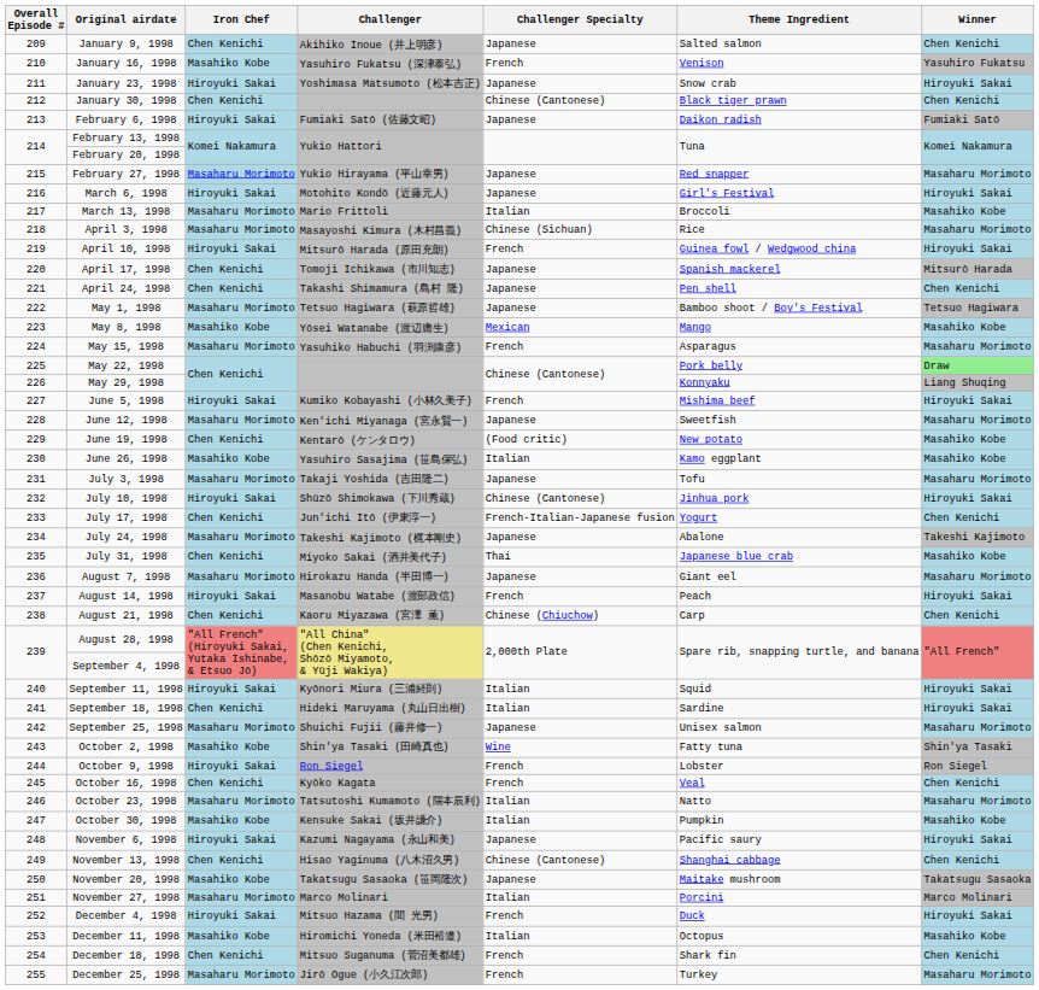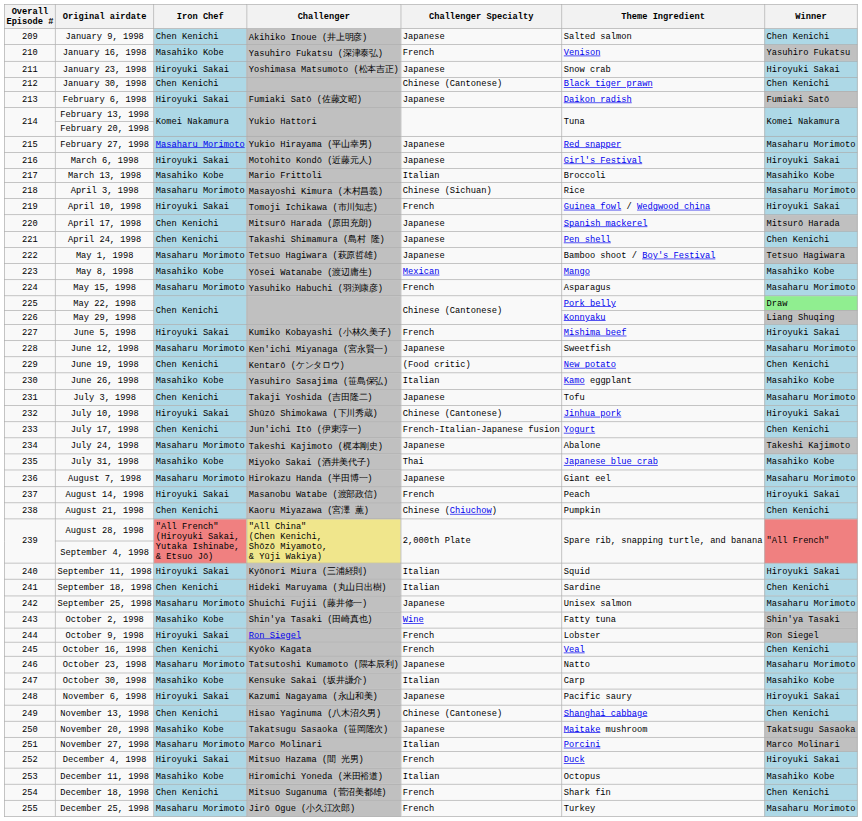March 13, 1998 | Iron Chef: Masaharu Morimoto -> Masahiko Kobe
April 10, 1998 | Challenger: Mitsurō Harada (原田充朗) -> Tomoji Ichikawa (市川知志)
April 17, 1998 | Challenger: Tomoji Ichikawa (市川知志) -> Mitsurō Harada (原田充朗)
June 19, 1998 | Winner: Masahiko Kobe -> Chen Kenichi
July 3, 1998 | Iron Chef: Masaharu Morimoto -> Chen Kenichi
July 31, 1998 | Iron Chef: Chen Kenichi -> Masahiko Kobe
August 21, 1998 | Theme Ingredient: Carp -> Pumpkin
September 18, 1998 | Winner: Hiroyuki Sakai -> Chen Kenichi
October 23, 1998 | Challenger Specialty: Italian -> Japanese
October 30, 1998 | Theme Ingredient: Pumpkin -> Carp
